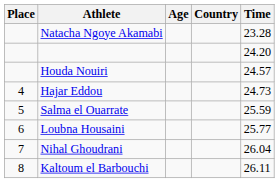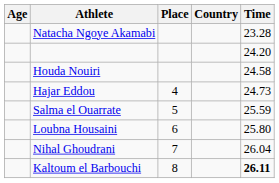columns swapped: Place <-> Age
Houda Nouiri | Time: 24.57 -> 24.58
Loubna Housaini | Time: 25.77 -> 25.80
Kaltoum el Barbouchi | Time: normal -> bold
